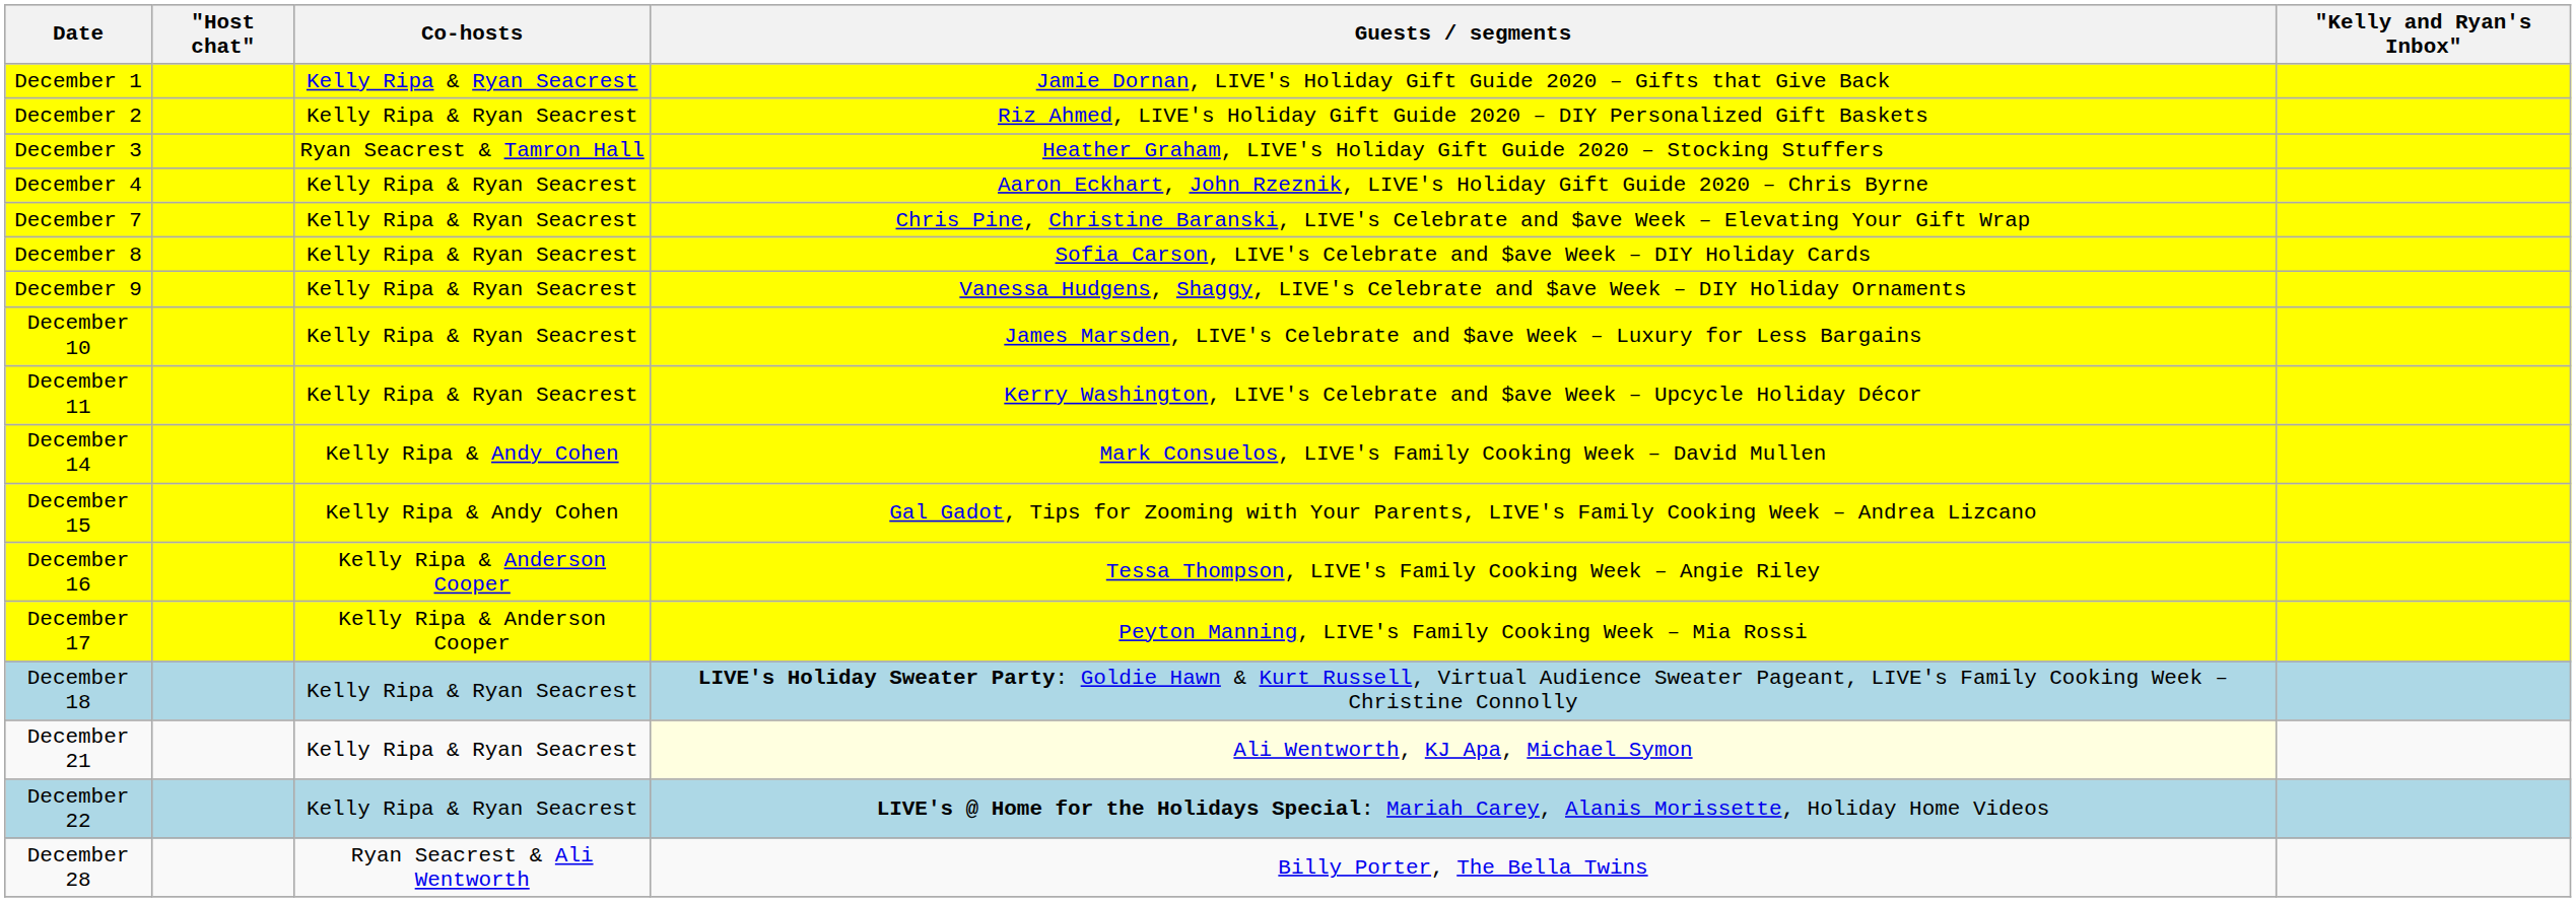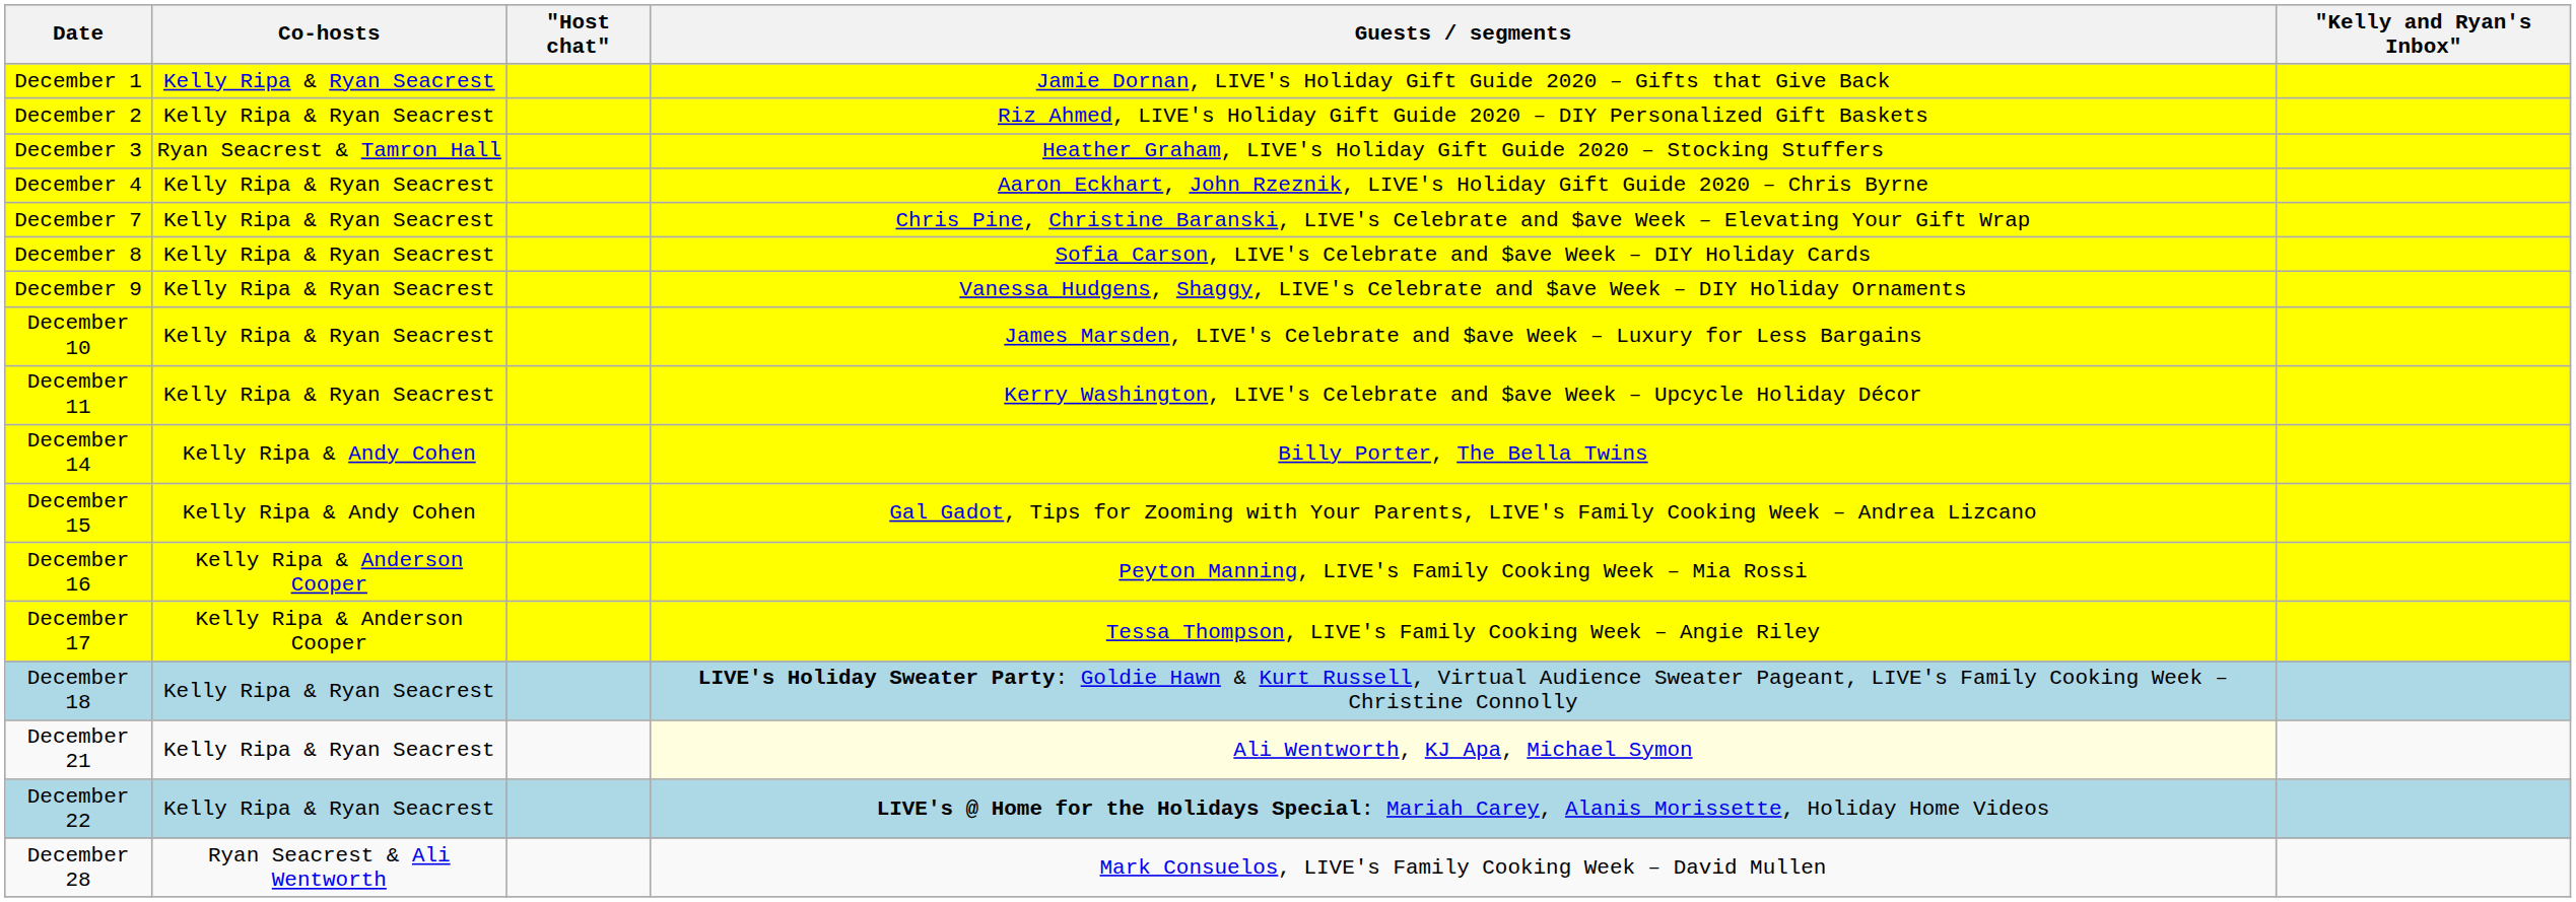columns swapped: Co-hosts <-> "Host chat"
December 14 | Guests / segments: Mark Consuelos, LIVE's Family Cooking Week – David Mullen -> Billy Porter, The Bella Twins
December 16 | Guests / segments: Tessa Thompson, LIVE's Family Cooking Week – Angie Riley -> Peyton Manning, LIVE's Family Cooking Week – Mia Rossi
December 17 | Guests / segments: Peyton Manning, LIVE's Family Cooking Week – Mia Rossi -> Tessa Thompson, LIVE's Family Cooking Week – Angie Riley
December 28 | Guests / segments: Billy Porter, The Bella Twins -> Mark Consuelos, LIVE's Family Cooking Week – David Mullen
